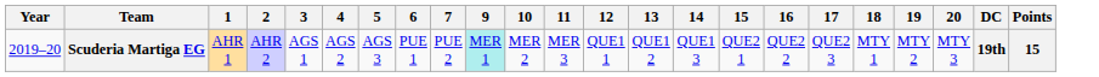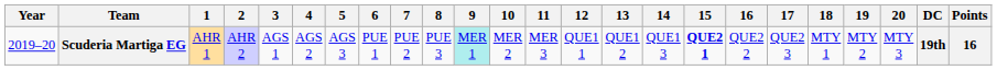+ column: 8 | PUE 3
Scuderia Martiga EG | 15: normal -> bold
Scuderia Martiga EG | Points: 15 -> 16
